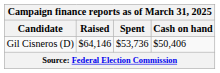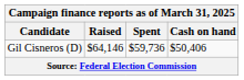Gil Cisneros (D) | Spent: $53,736 -> $59,736
